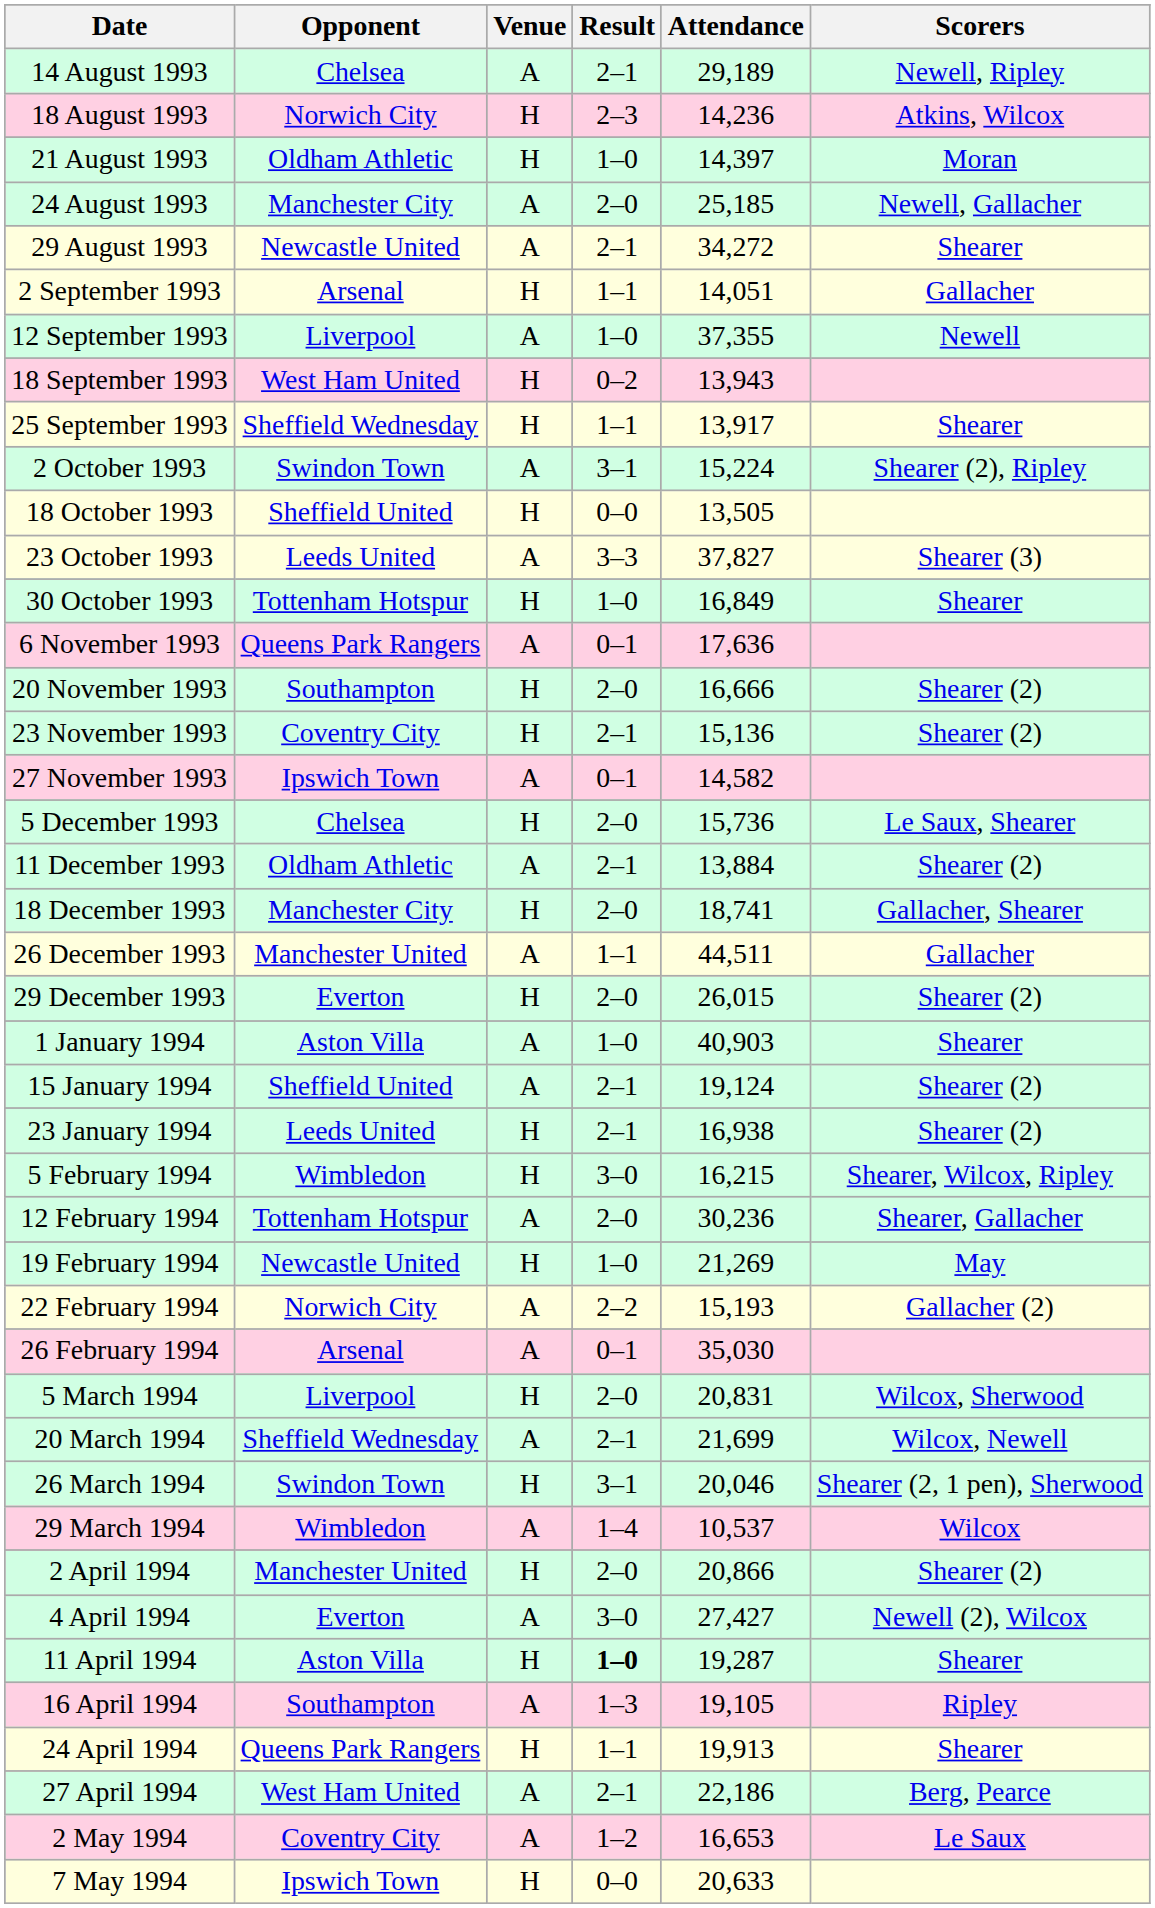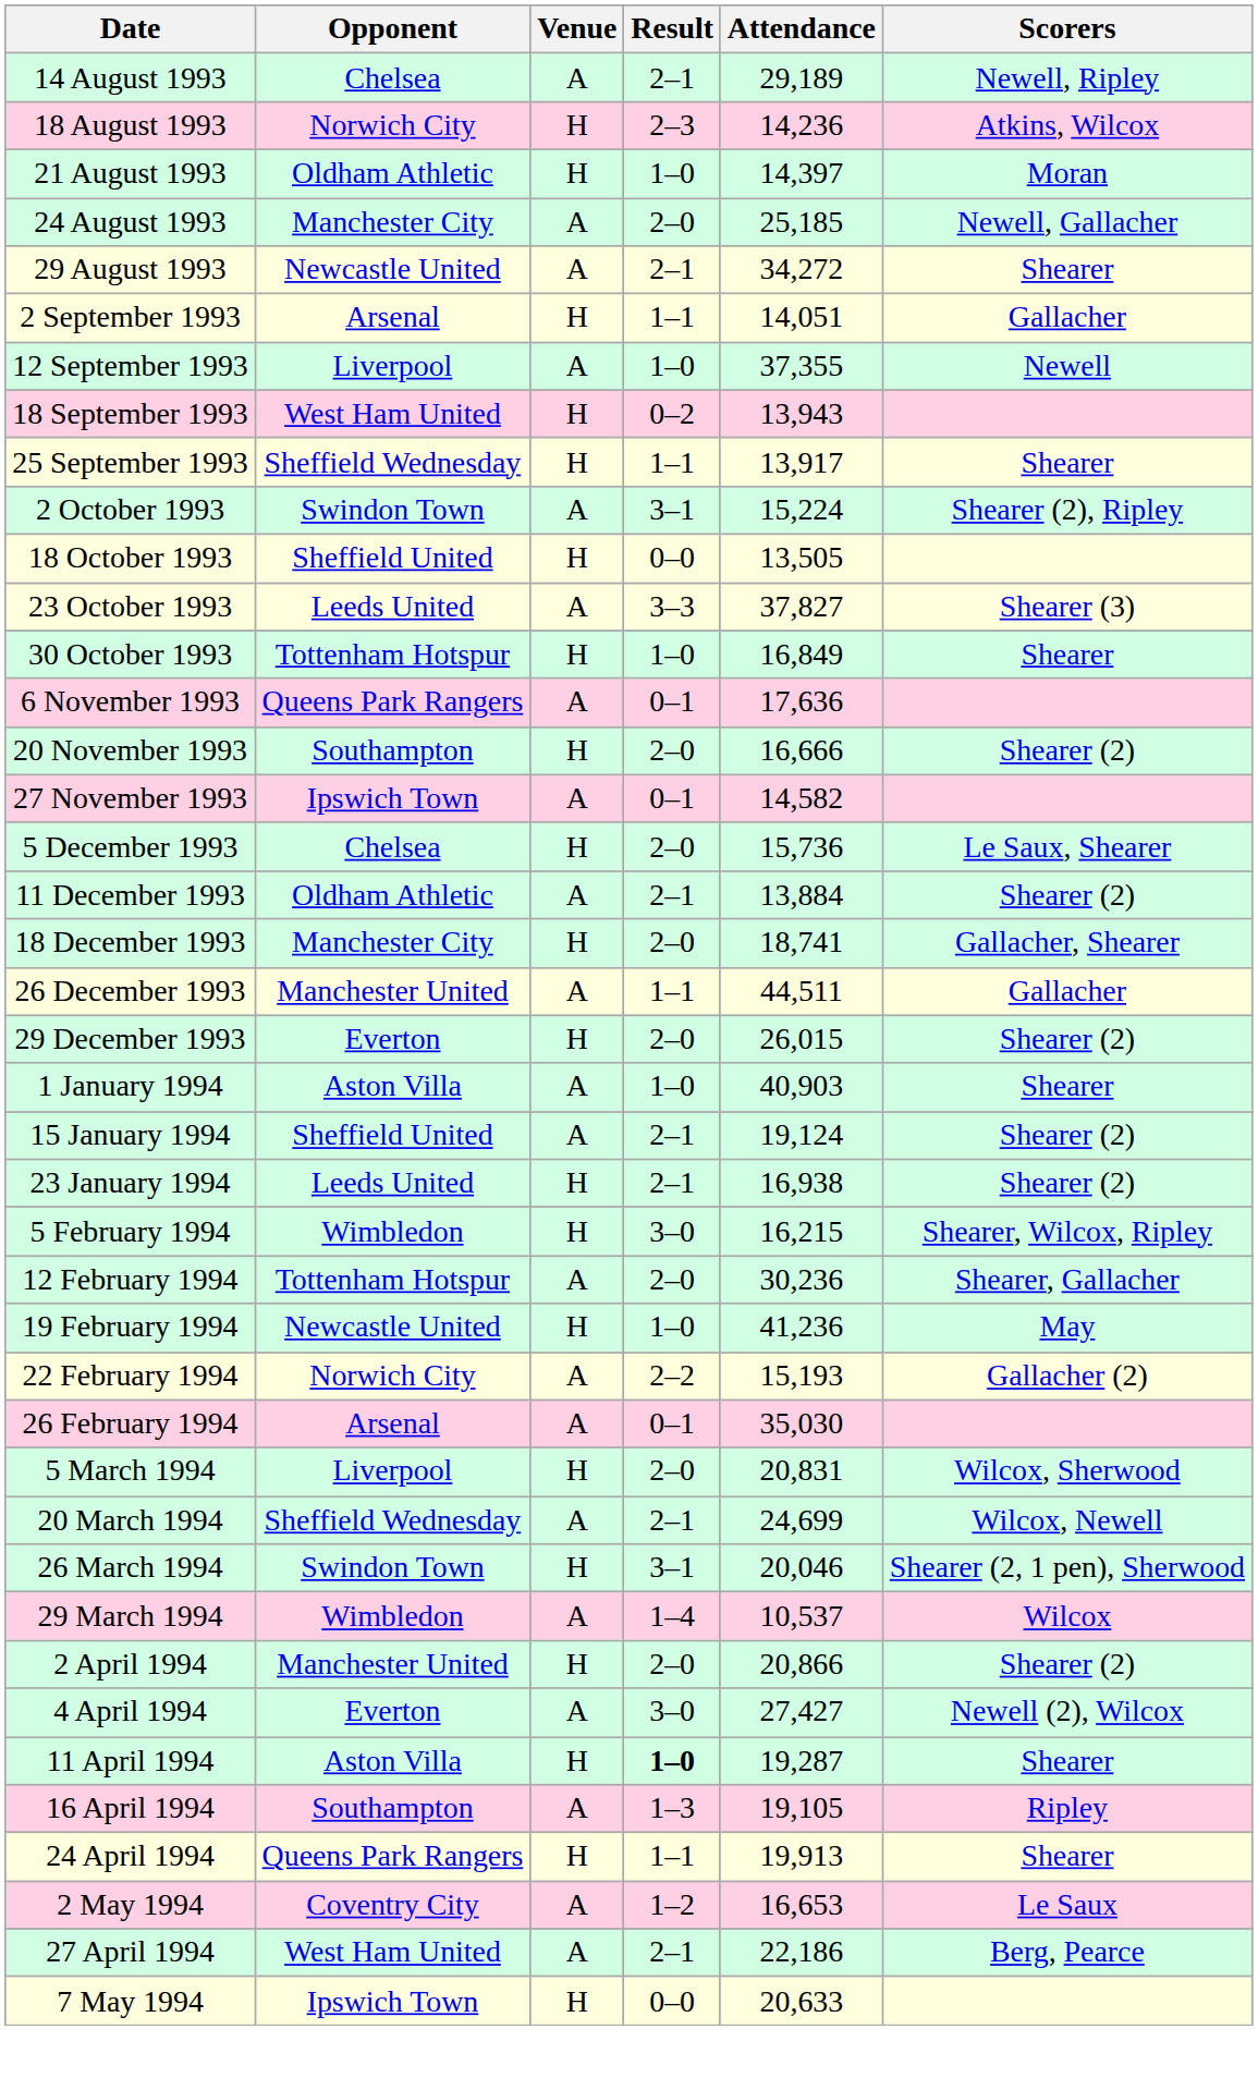- row: 23 November 1993 | Coventry City | H | 2–1 | 15,136 | Shearer (2)
19 February 1994 | Attendance: 21,269 -> 41,236
20 March 1994 | Attendance: 21,699 -> 24,699
rows swapped: 27 April 1994 <-> 2 May 1994
